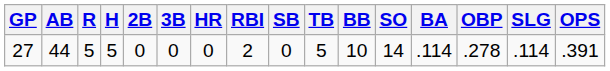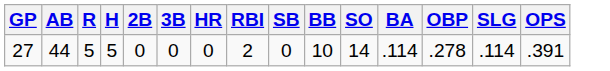- column: TB | 5
